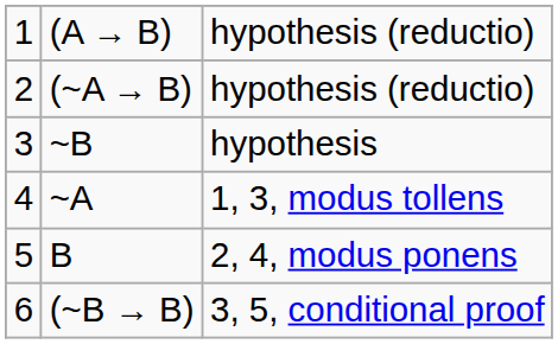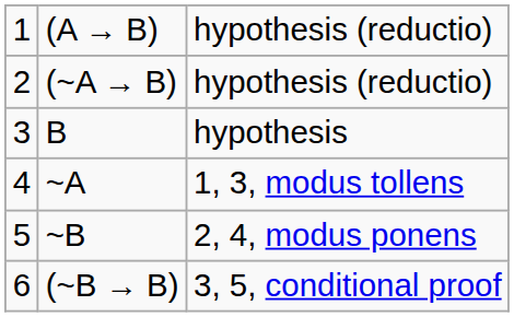hypothesis | column 2: ~B -> B
2, 4, modus ponens | column 2: B -> ~B
